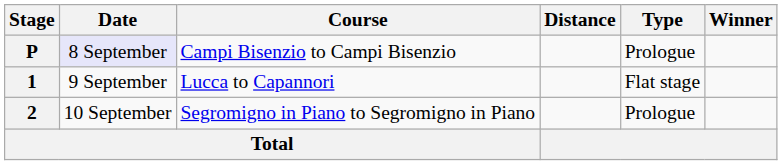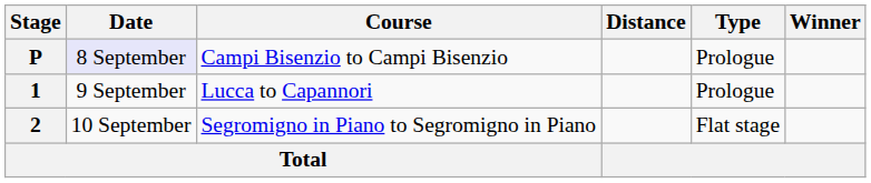1 | Type: Flat stage -> Prologue
2 | Type: Prologue -> Flat stage
